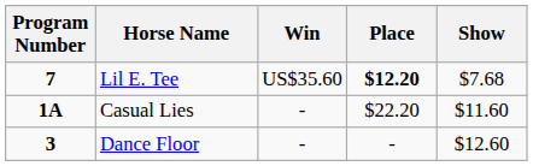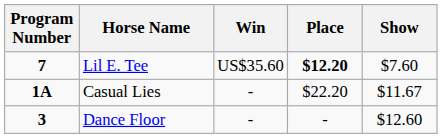Lil E. Tee | Show: $7.68 -> $7.60
Casual Lies | Show: $11.60 -> $11.67
